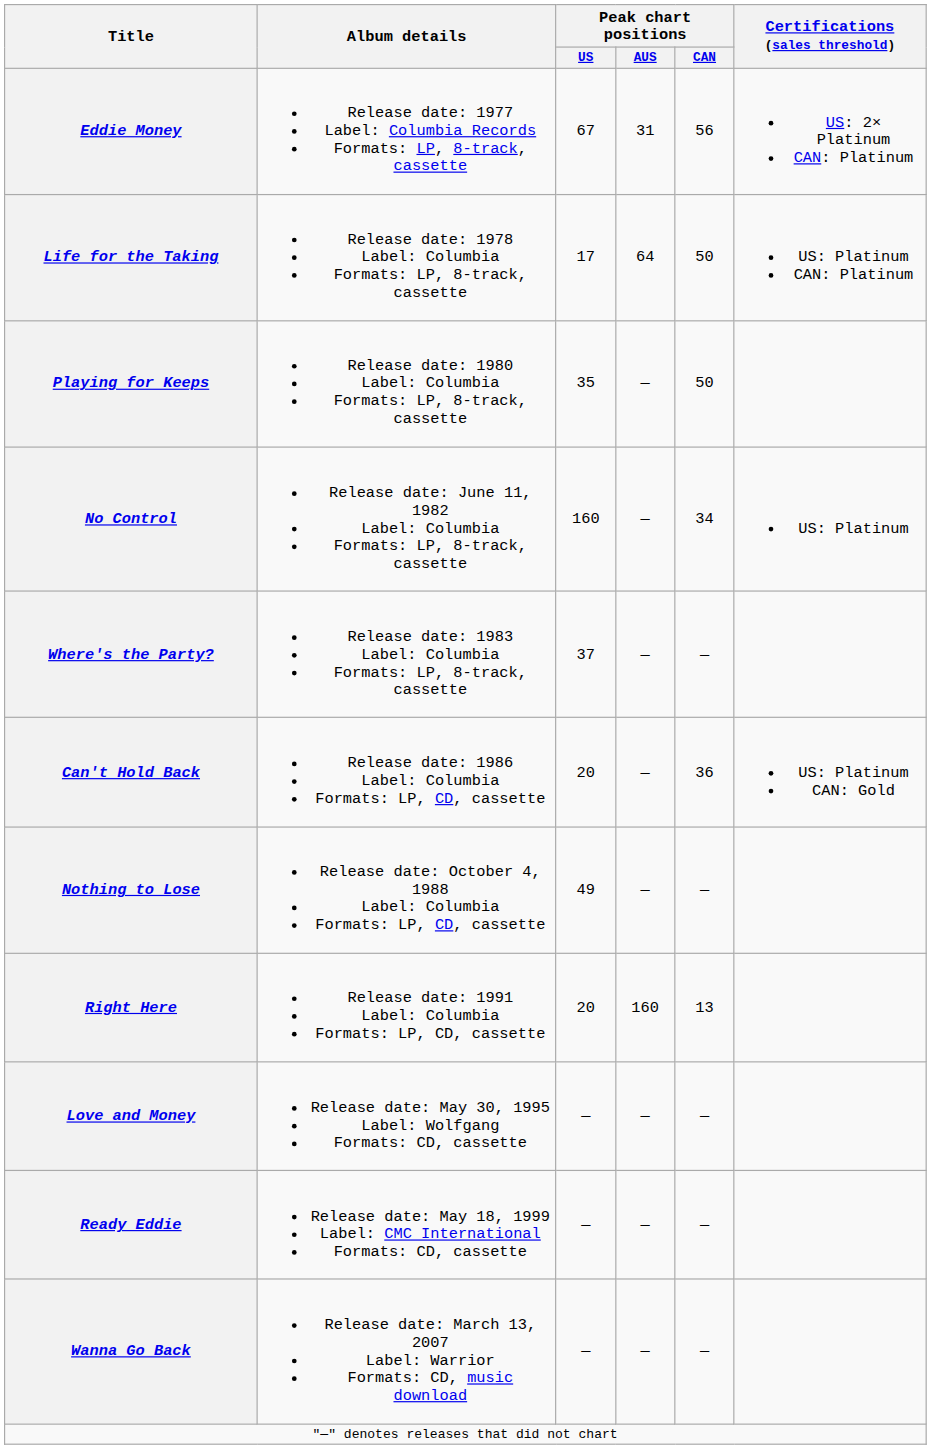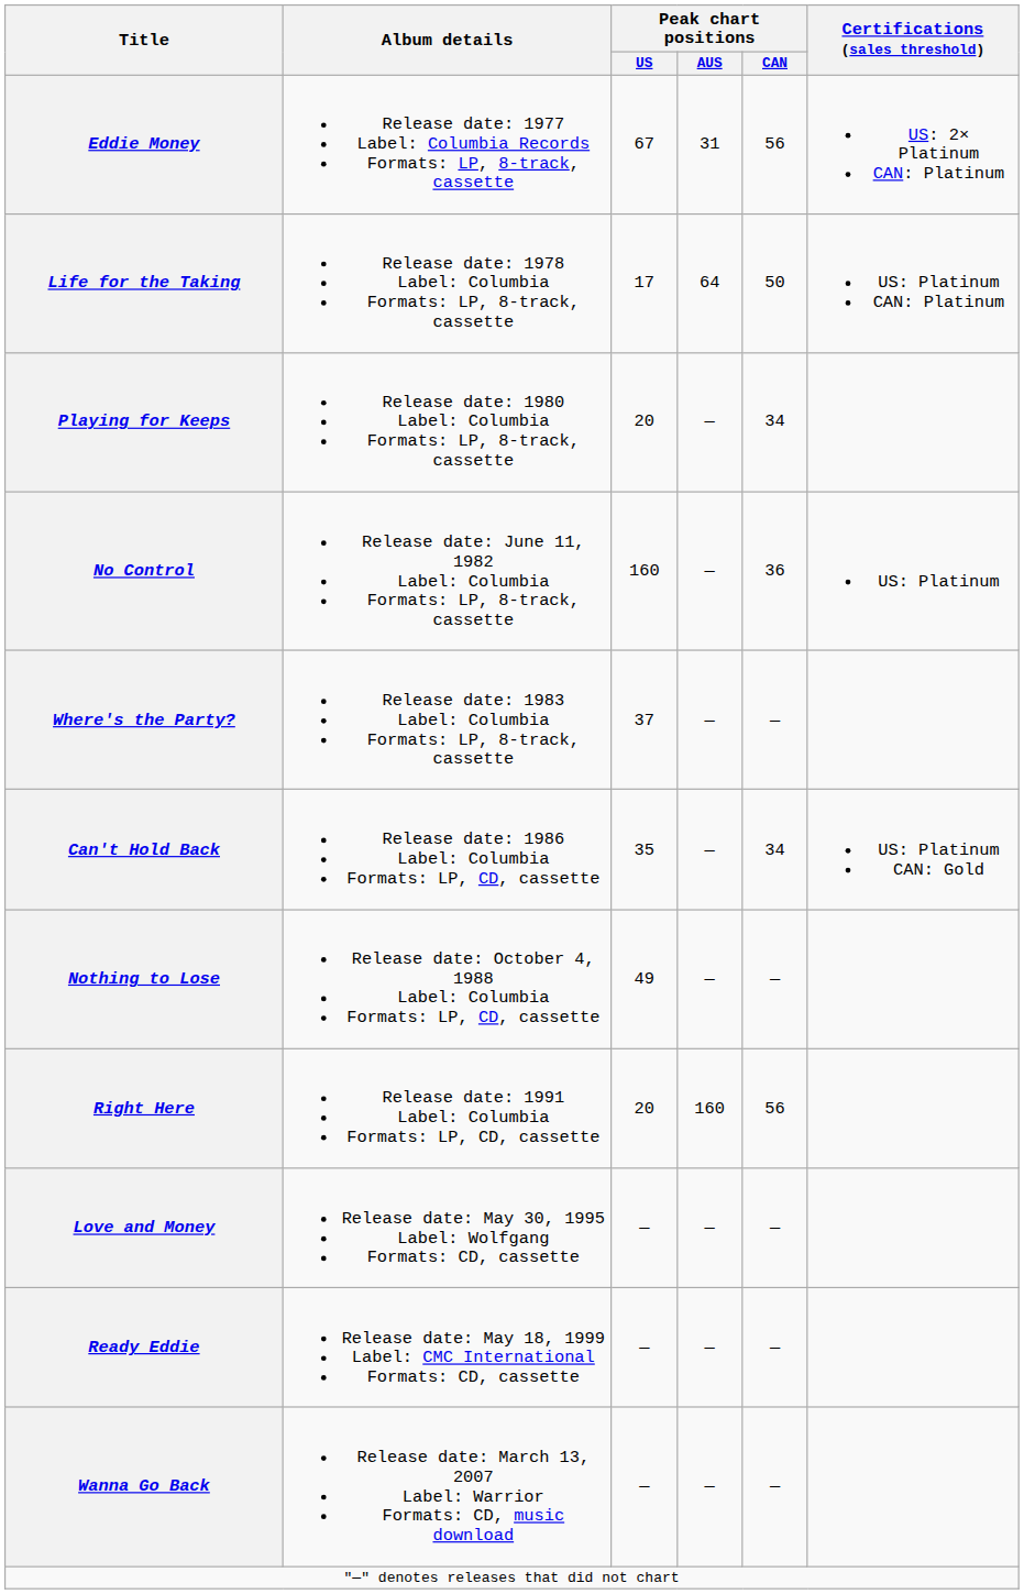Playing for Keeps | Peak chart positions / US: 35 -> 20
Playing for Keeps | Peak chart positions / CAN: 50 -> 34
No Control | Peak chart positions / CAN: 34 -> 36
Can't Hold Back | Peak chart positions / US: 20 -> 35
Can't Hold Back | Peak chart positions / CAN: 36 -> 34
Right Here | Peak chart positions / CAN: 13 -> 56
